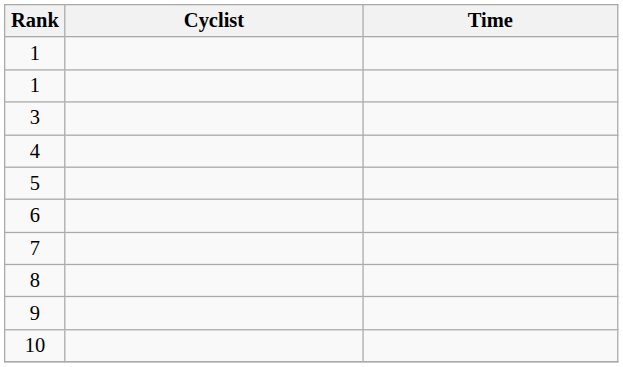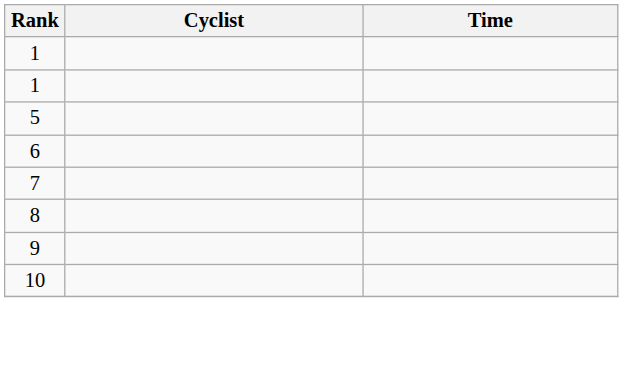- row: 3
- row: 4
